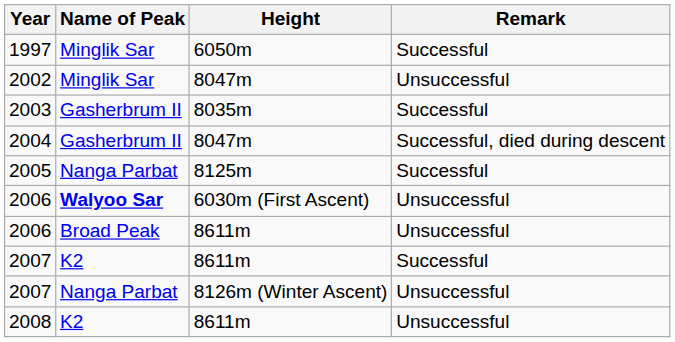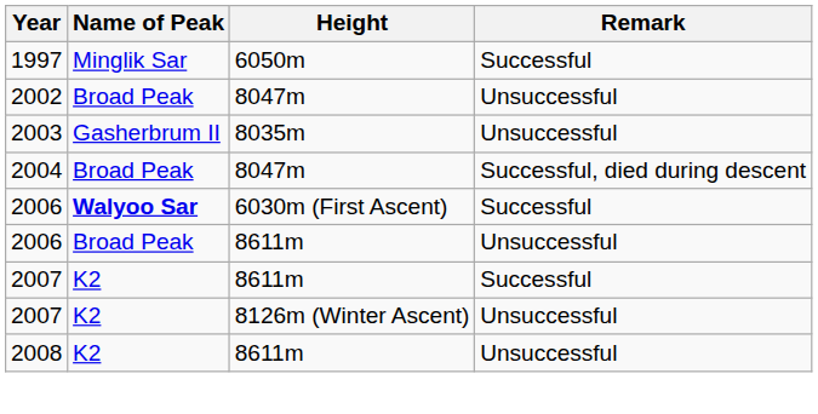2002 | Name of Peak: Minglik Sar -> Broad Peak
2003 | Remark: Successful -> Unsuccessful
2004 | Name of Peak: Gasherbrum II -> Broad Peak
- row: 2005 | Nanga Parbat | 8125m | Successful
2006 / 6030m (First Ascent) | Remark: Unsuccessful -> Successful
2007 / 8126m (Winter Ascent) | Name of Peak: Nanga Parbat -> K2
